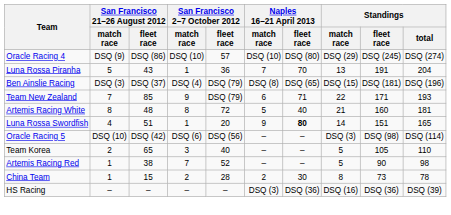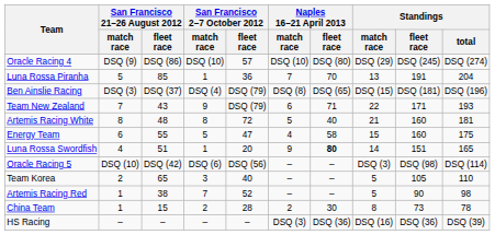Luna Rossa Piranha | San Francisco 21–26 August 2012 / fleet race: 43 -> 85
Team New Zealand | San Francisco 21–26 August 2012 / fleet race: 85 -> 43
+ row: Energy Team | 6 | 55 | 5 | 47 | 4 | 58 | 15 | 160 | 175
